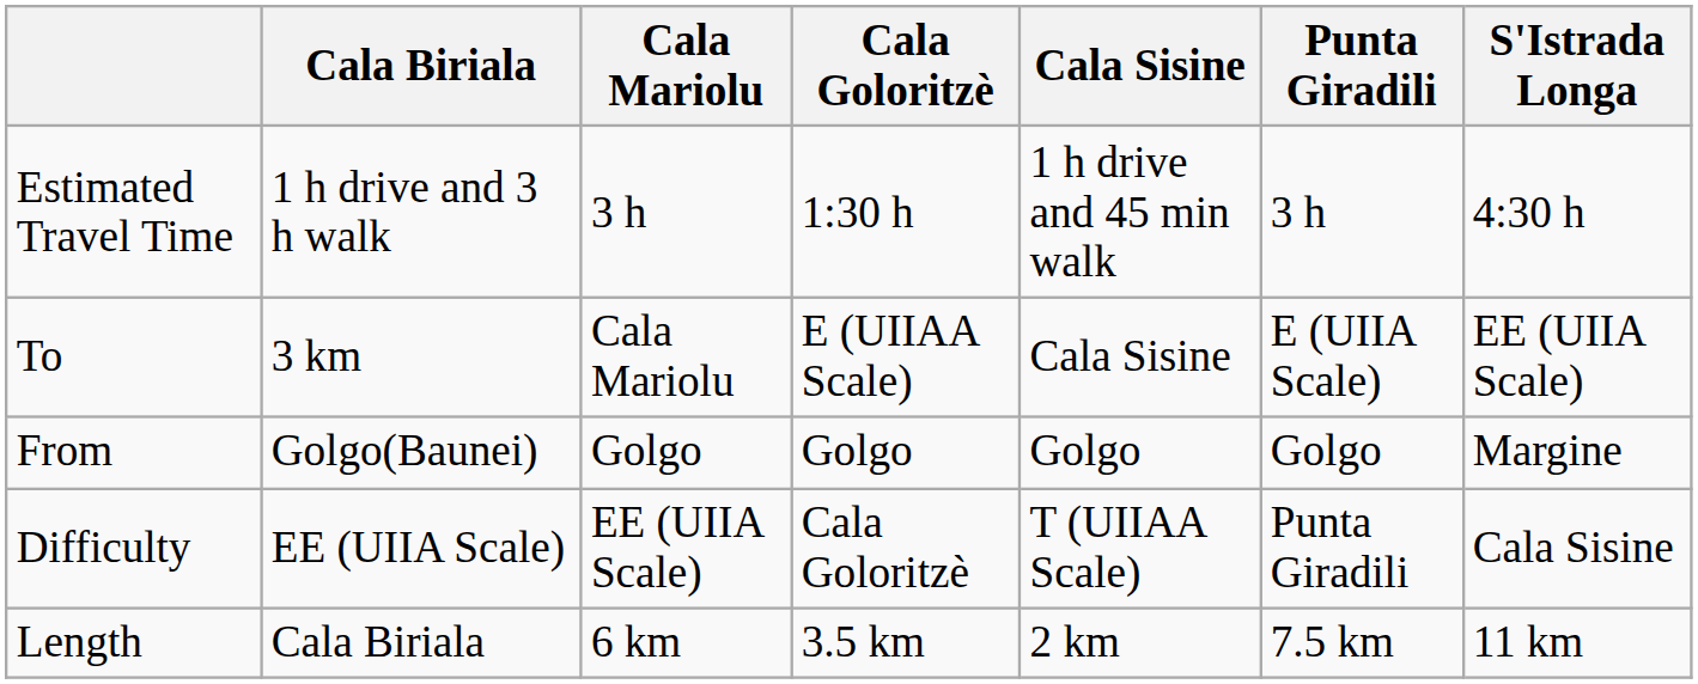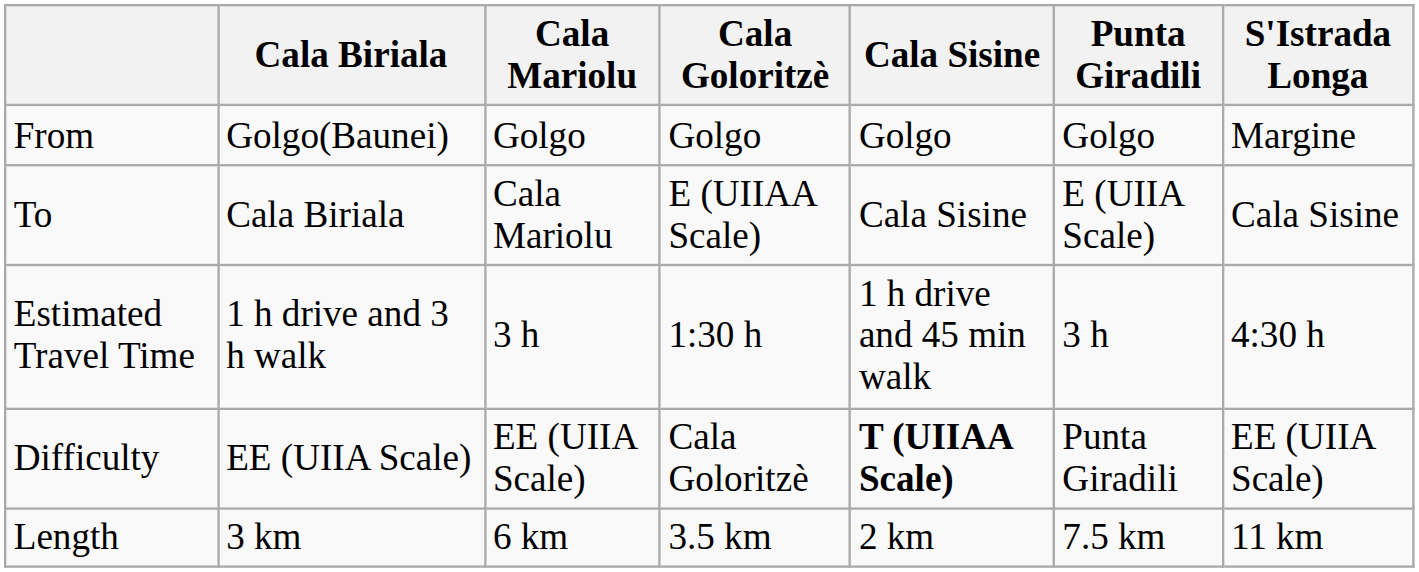rows swapped: From <-> Estimated Travel Time
To | Cala Biriala: 3 km -> Cala Biriala
To | S'Istrada Longa: EE (UIIA Scale) -> Cala Sisine
Difficulty | Cala Sisine: normal -> bold
Difficulty | S'Istrada Longa: Cala Sisine -> EE (UIIA Scale)
Length | Cala Biriala: Cala Biriala -> 3 km
